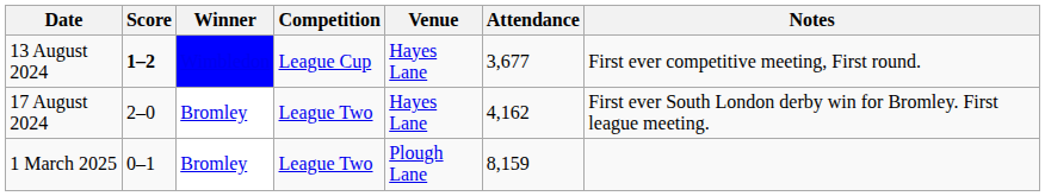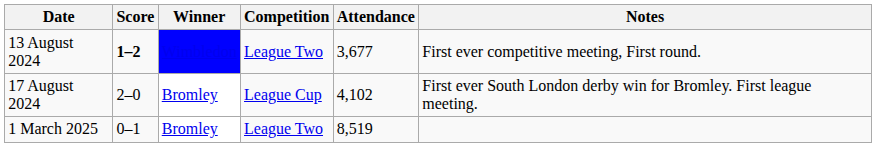- column: Venue | Hayes Lane | Hayes Lane | Plough Lane
13 August 2024 | Competition: League Cup -> League Two
17 August 2024 | Competition: League Two -> League Cup
17 August 2024 | Attendance: 4,162 -> 4,102
1 March 2025 | Attendance: 8,159 -> 8,519
